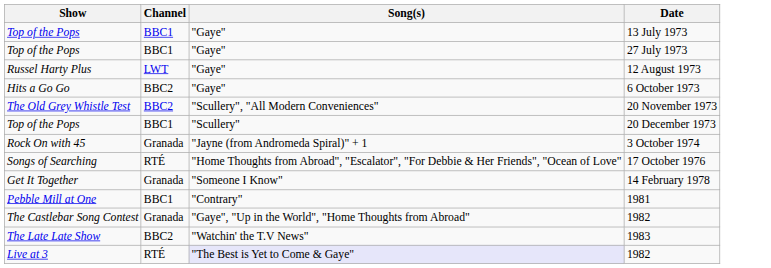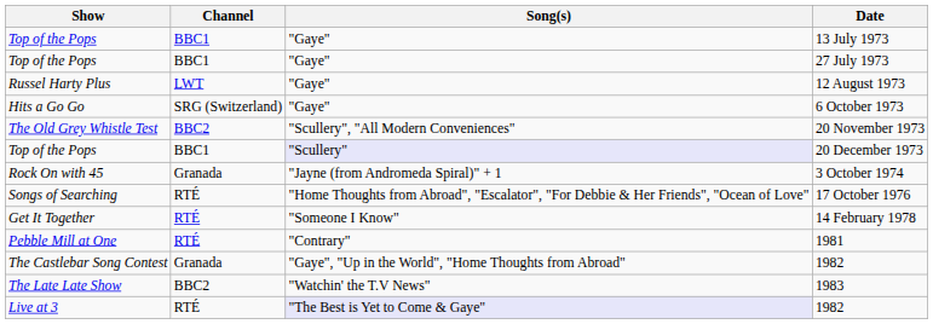6 October 1973 | Channel: BBC2 -> SRG (Switzerland)
20 December 1973 | Song(s): no background -> lavender background
14 February 1978 | Channel: Granada -> RTÉ
1981 | Channel: BBC1 -> RTÉ
